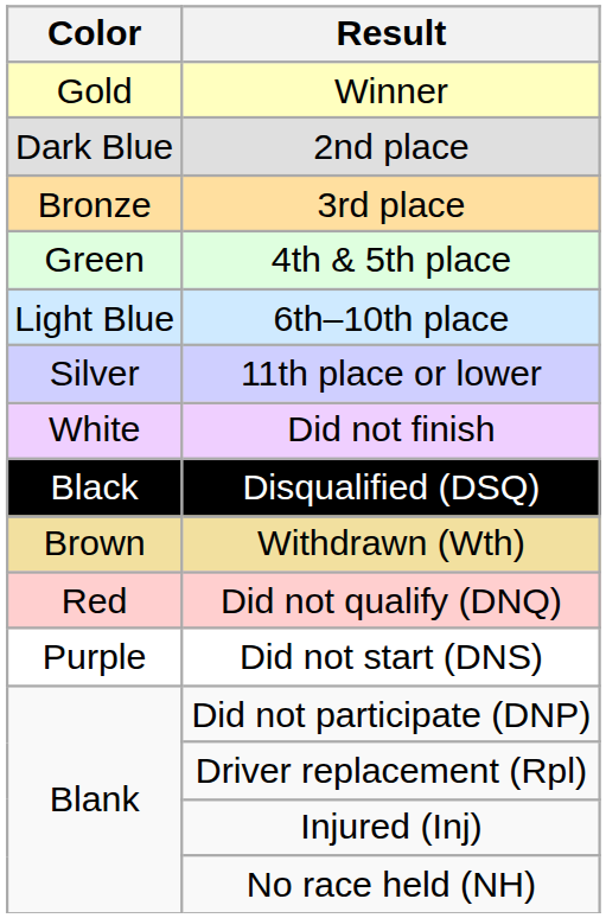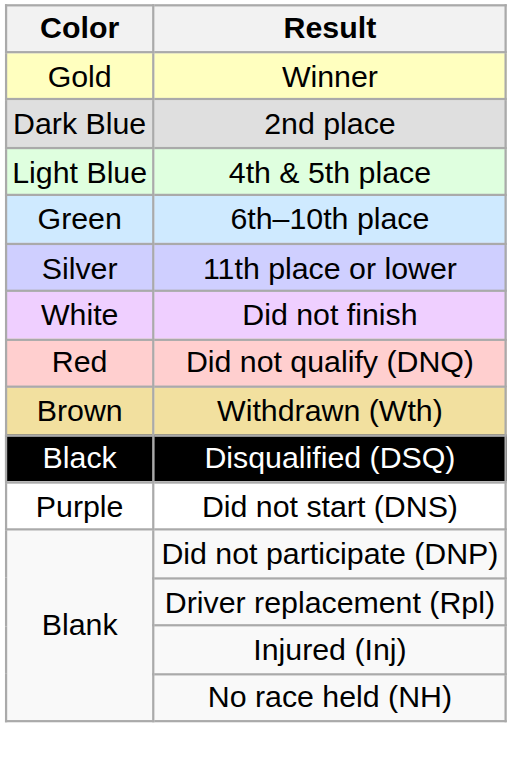- row: Bronze | 3rd place
4th & 5th place | Color: Green -> Light Blue
6th–10th place | Color: Light Blue -> Green
rows swapped: Did not qualify (DNQ) <-> Disqualified (DSQ)
